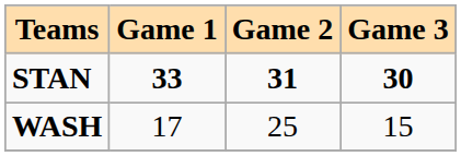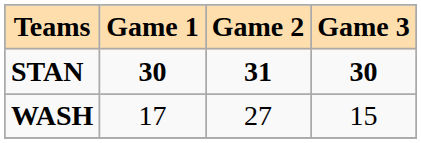STAN | Game 1: 33 -> 30
WASH | Game 2: 25 -> 27
